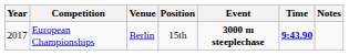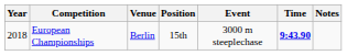European Championships | Year: 2017 -> 2018
European Championships | Event: bold -> normal
